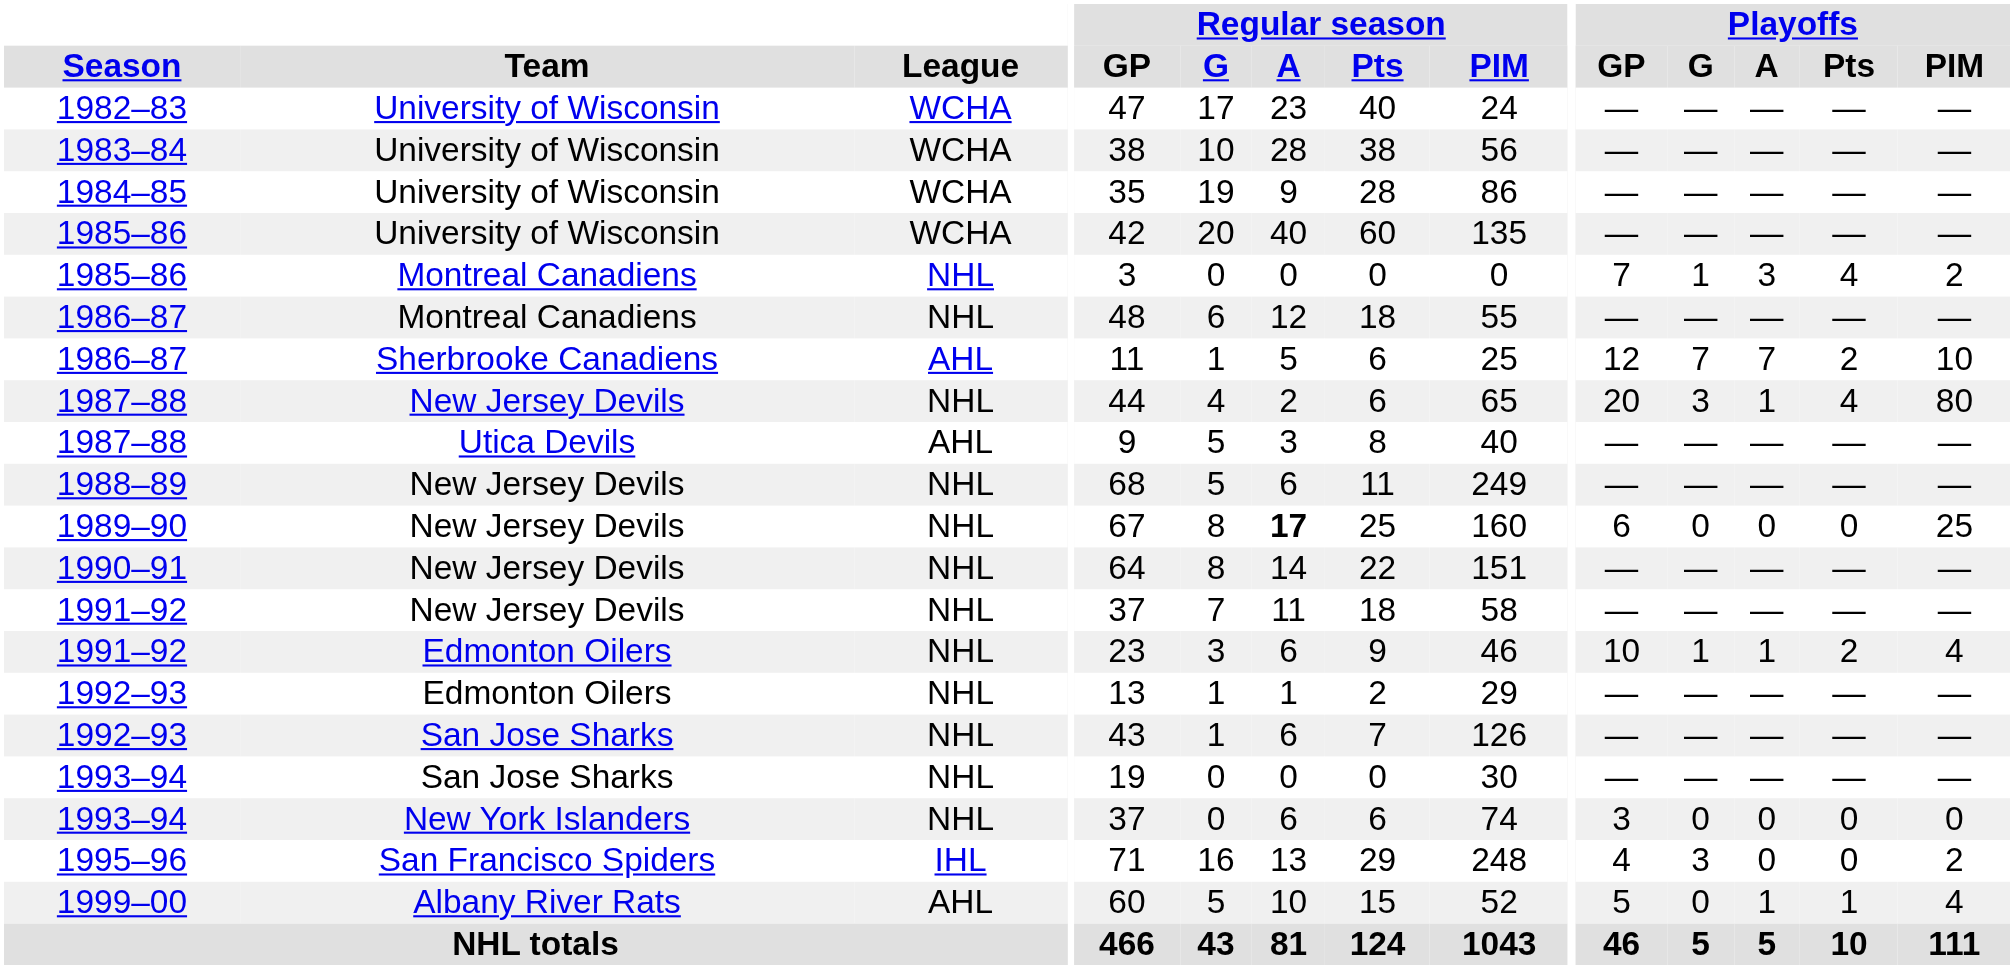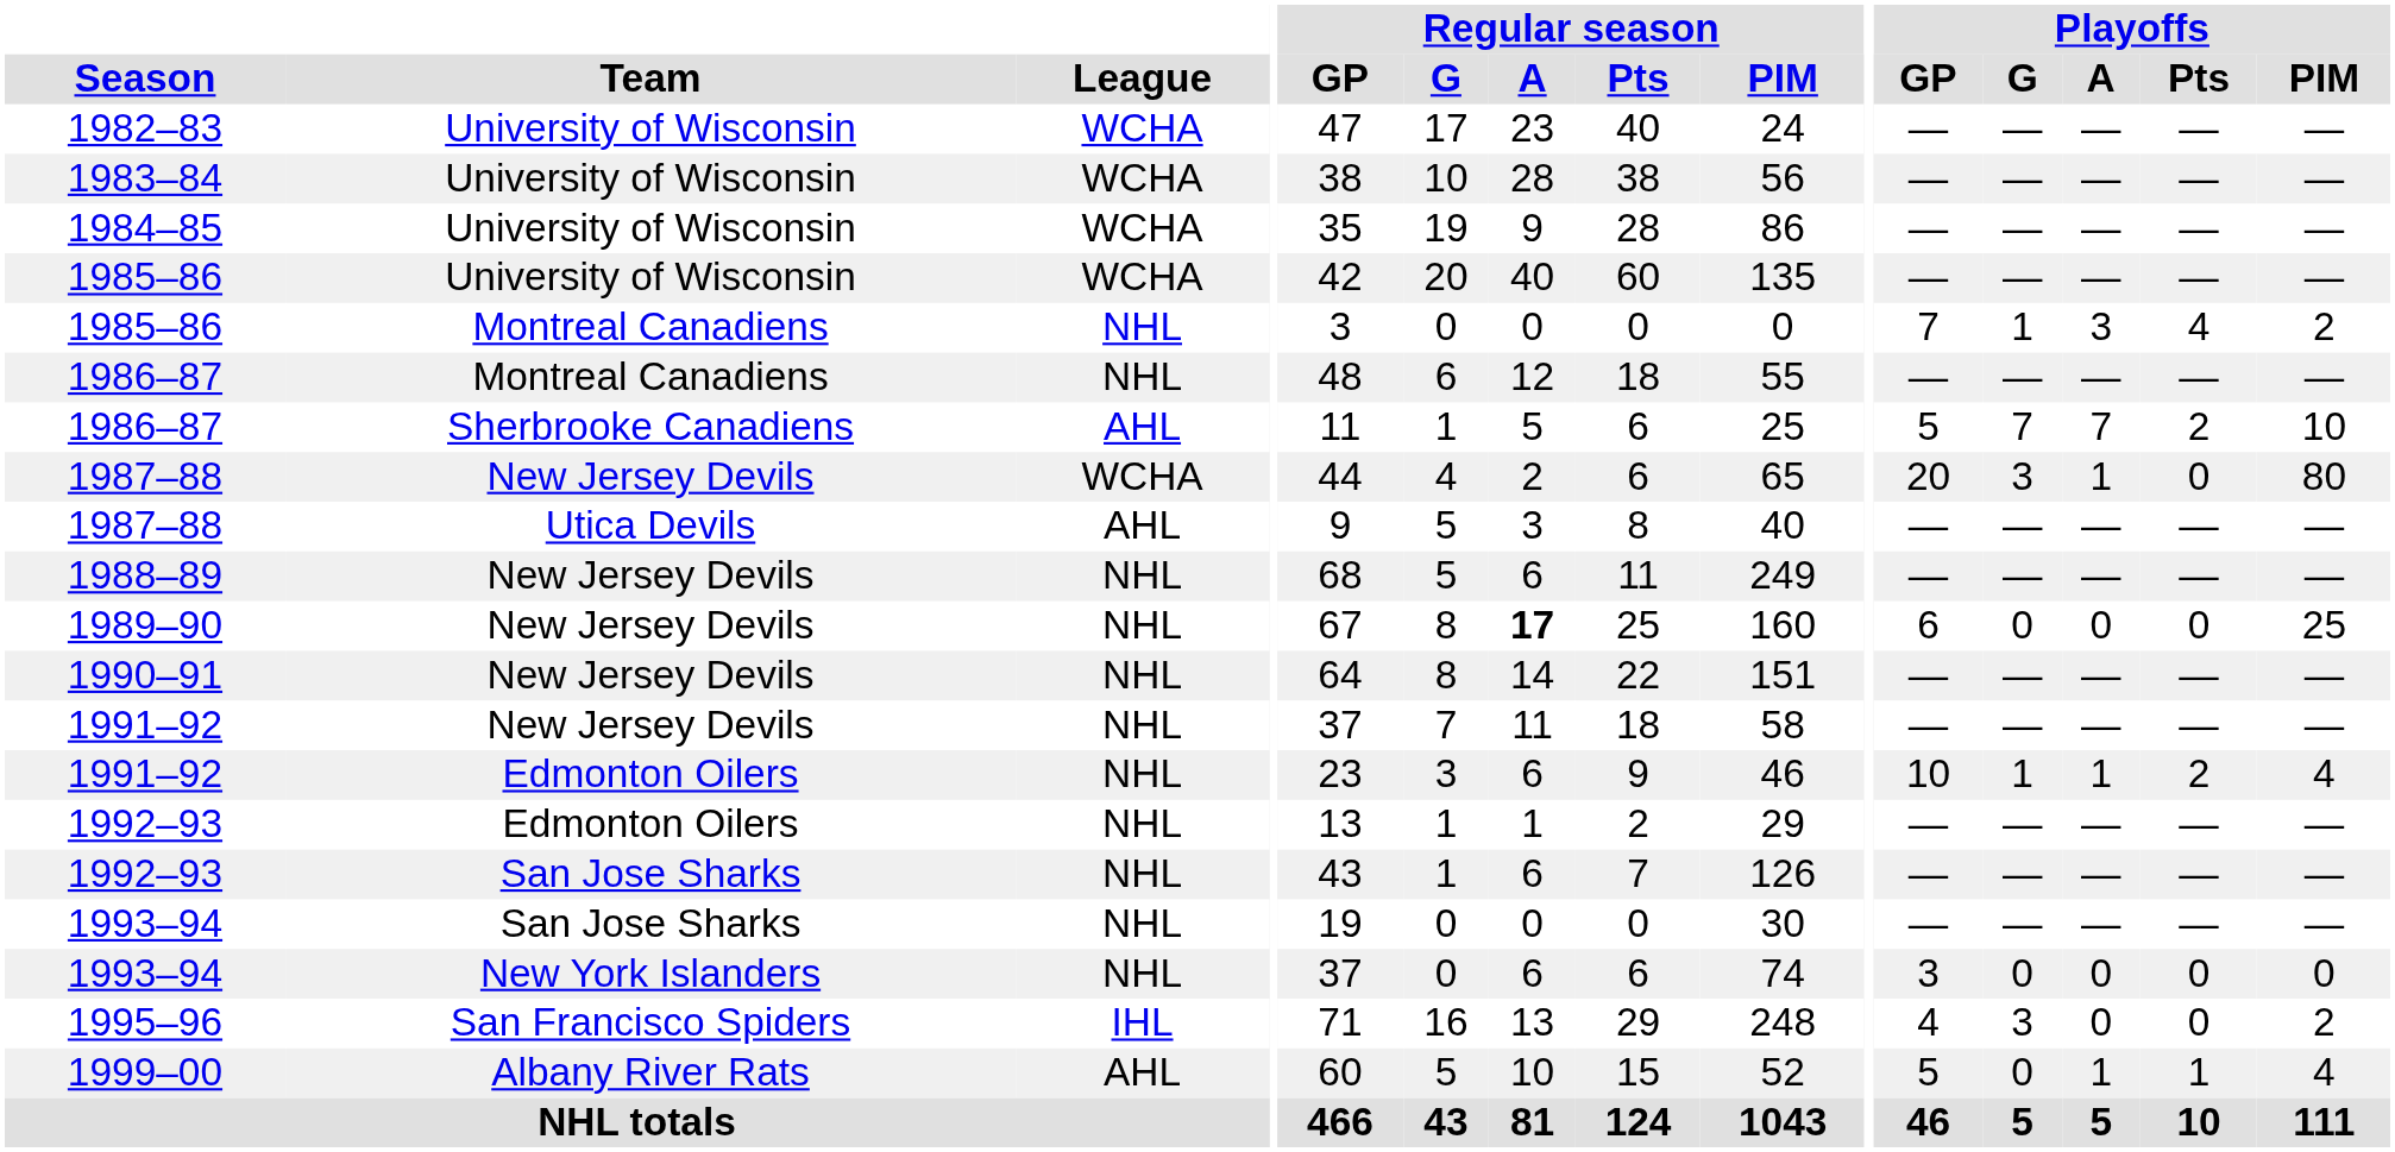1986–87 / Sherbrooke Canadiens | Playoffs / GP: 12 -> 5
1987–88 / New Jersey Devils | League: NHL -> WCHA
1987–88 / New Jersey Devils | Playoffs / Pts: 4 -> 0
